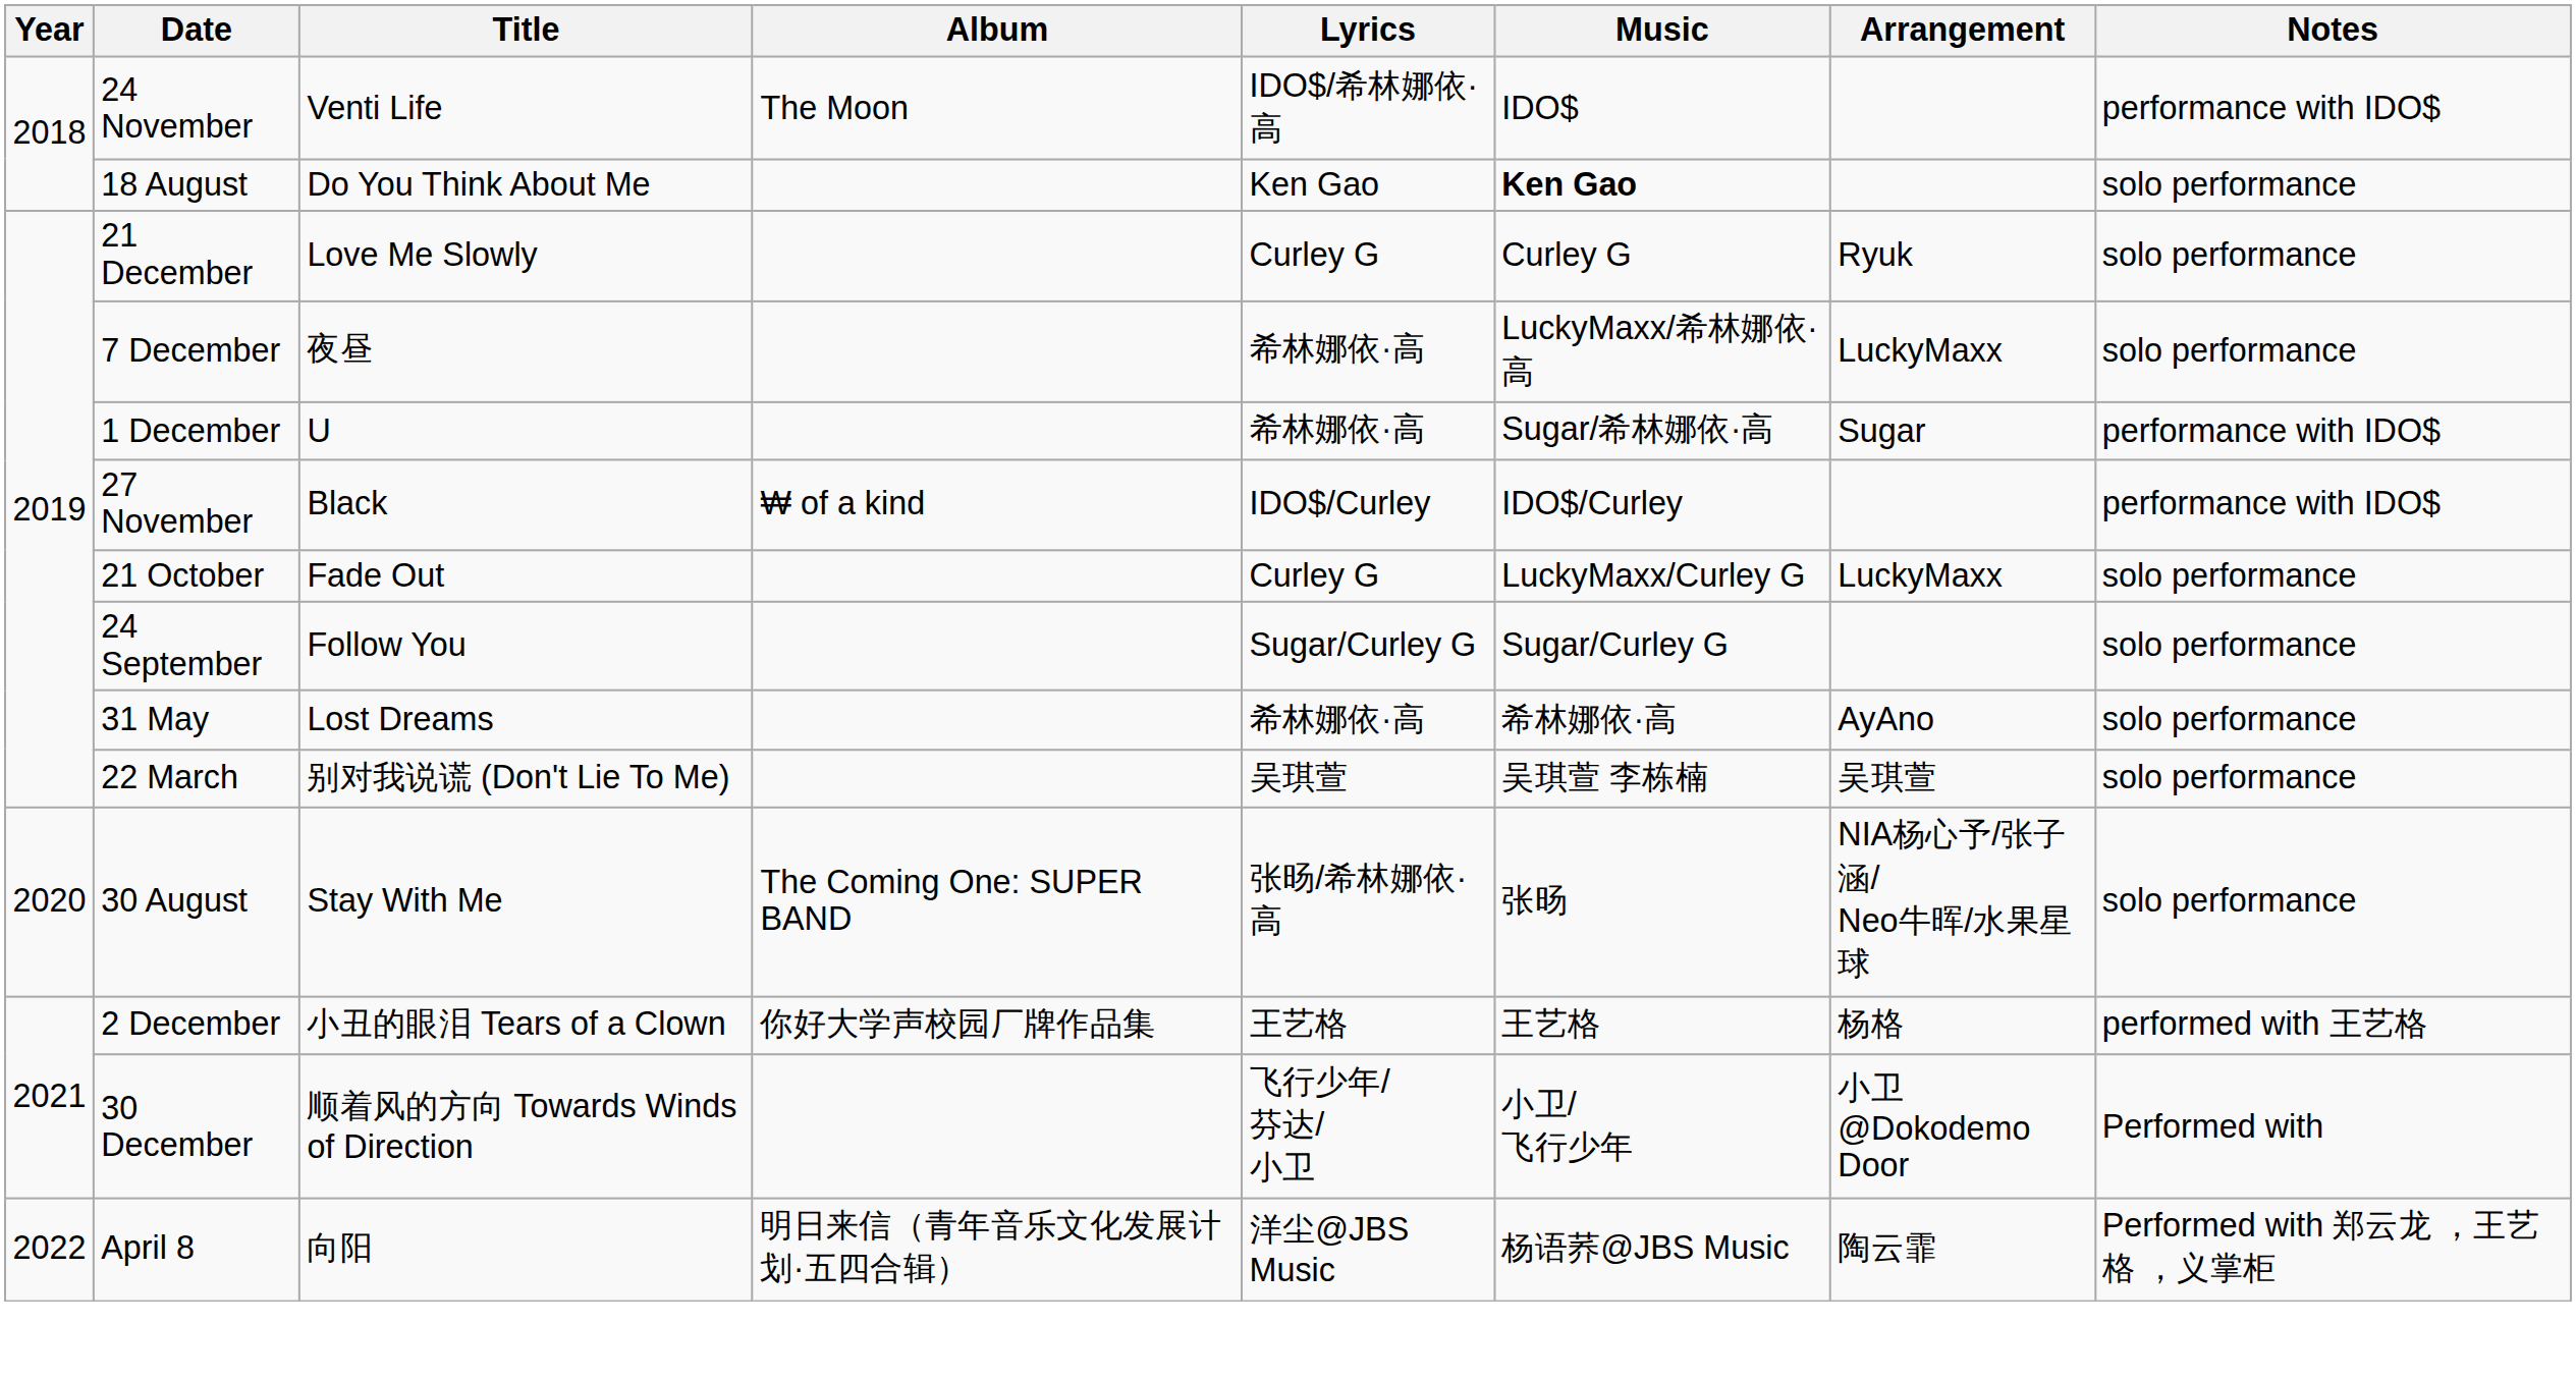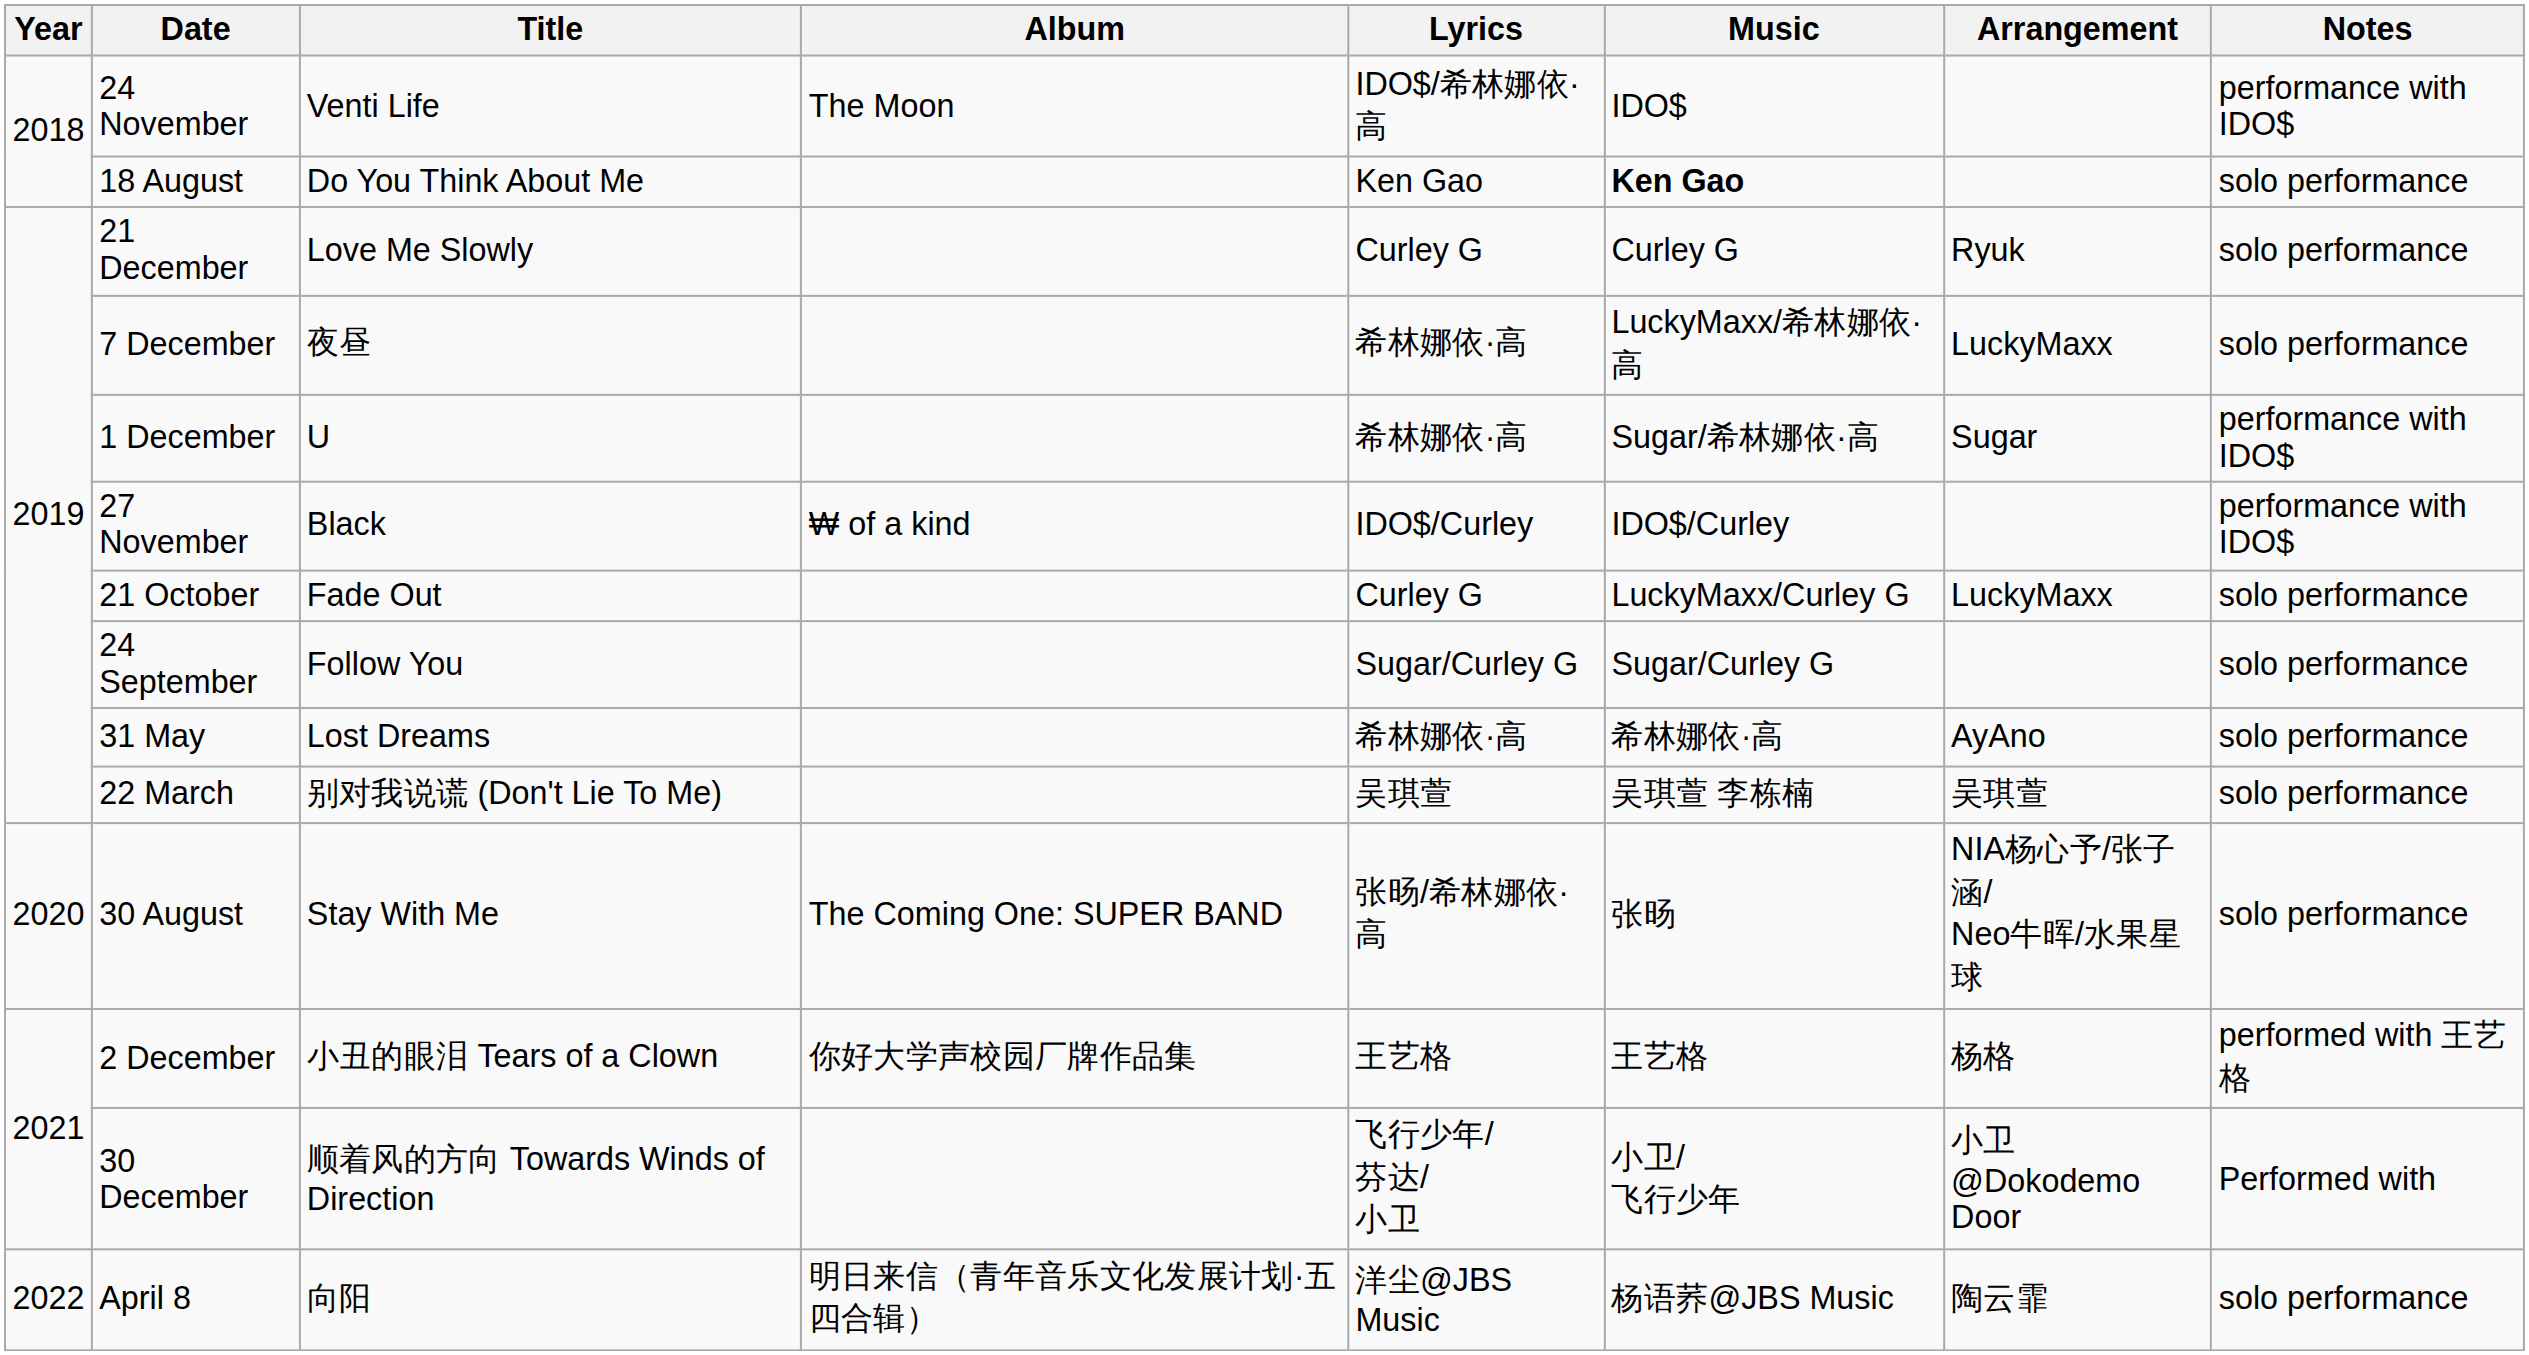April 8 | Notes: Performed with 郑云龙 ，王艺格 ，义掌柜 -> solo performance
